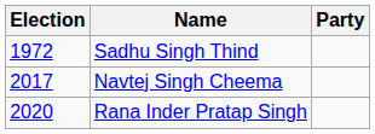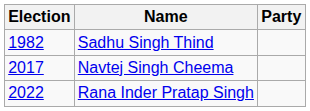Sadhu Singh Thind | Election: 1972 -> 1982
Rana Inder Pratap Singh | Election: 2020 -> 2022
